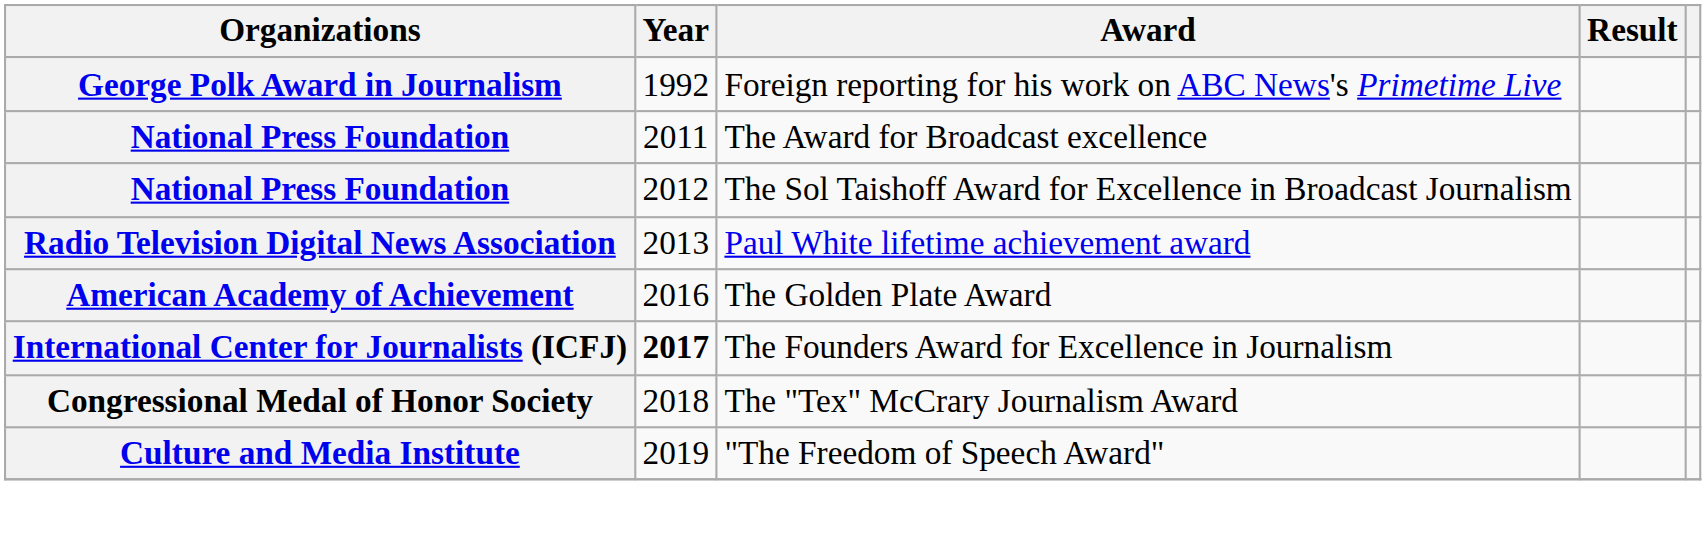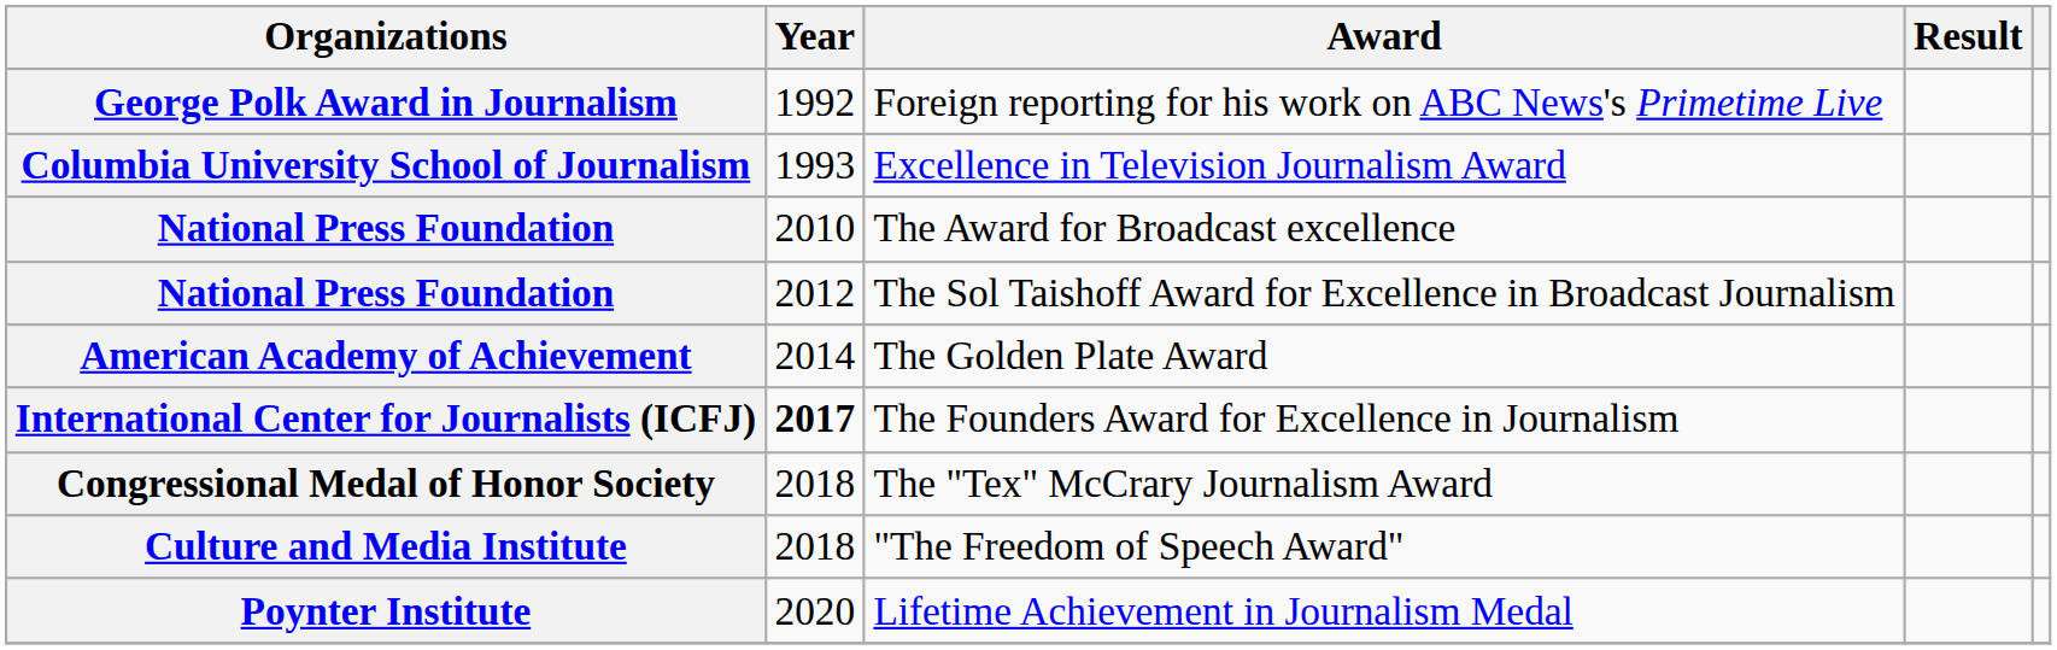+ row: Columbia University School of Journalism | 1993 | Excellence in Television Journalism Award
The Award for Broadcast excellence | Year: 2011 -> 2010
- row: Radio Television Digital News Association | 2013 | Paul White lifetime achievement award
The Golden Plate Award | Year: 2016 -> 2014
"The Freedom of Speech Award" | Year: 2019 -> 2018
+ row: Poynter Institute | 2020 | Lifetime Achievement in Journalism Medal
